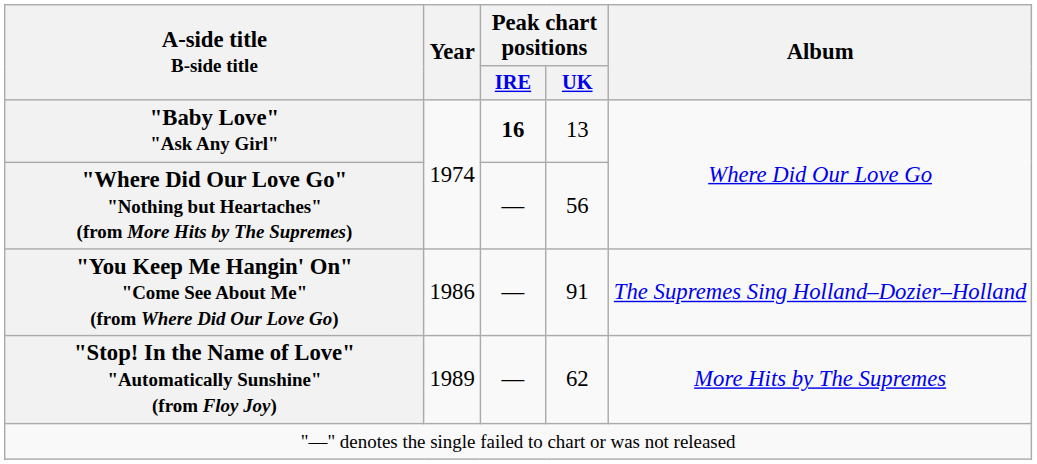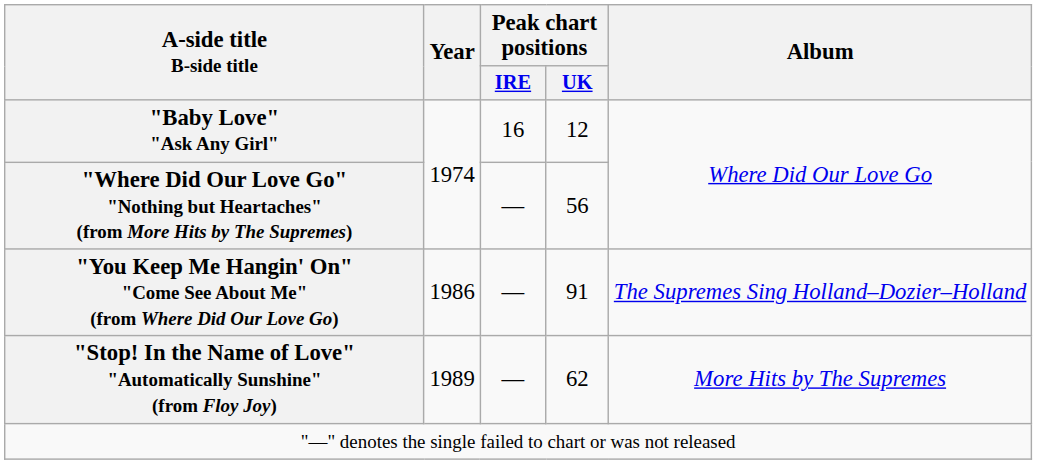"Baby Love" "Ask Any Girl" | Peak chart positions / IRE: bold -> normal
"Baby Love" "Ask Any Girl" | Peak chart positions / UK: 13 -> 12
